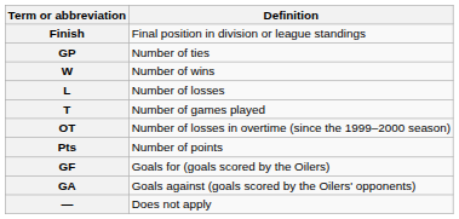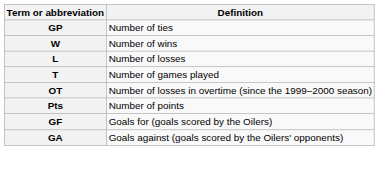- row: Finish | Final position in division or league standings
- row: — | Does not apply
